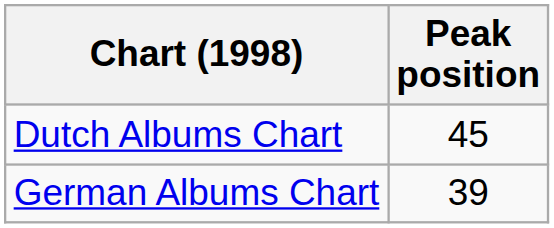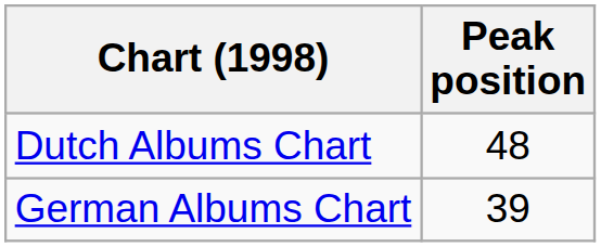Dutch Albums Chart | Peak position: 45 -> 48
